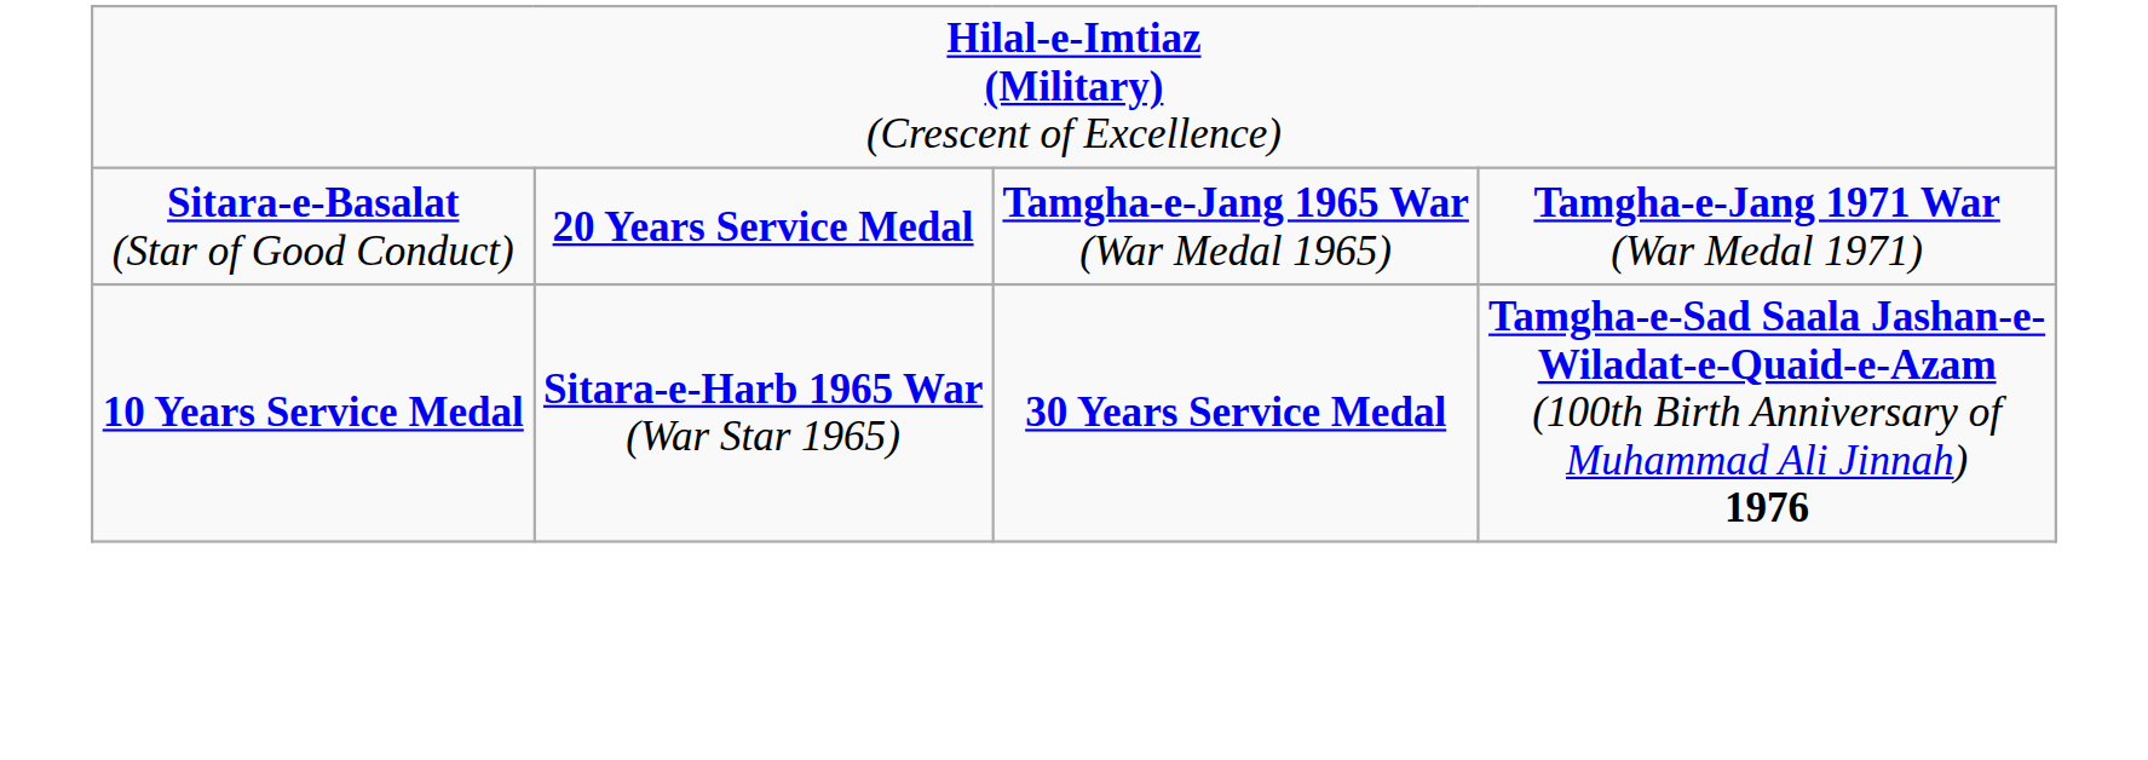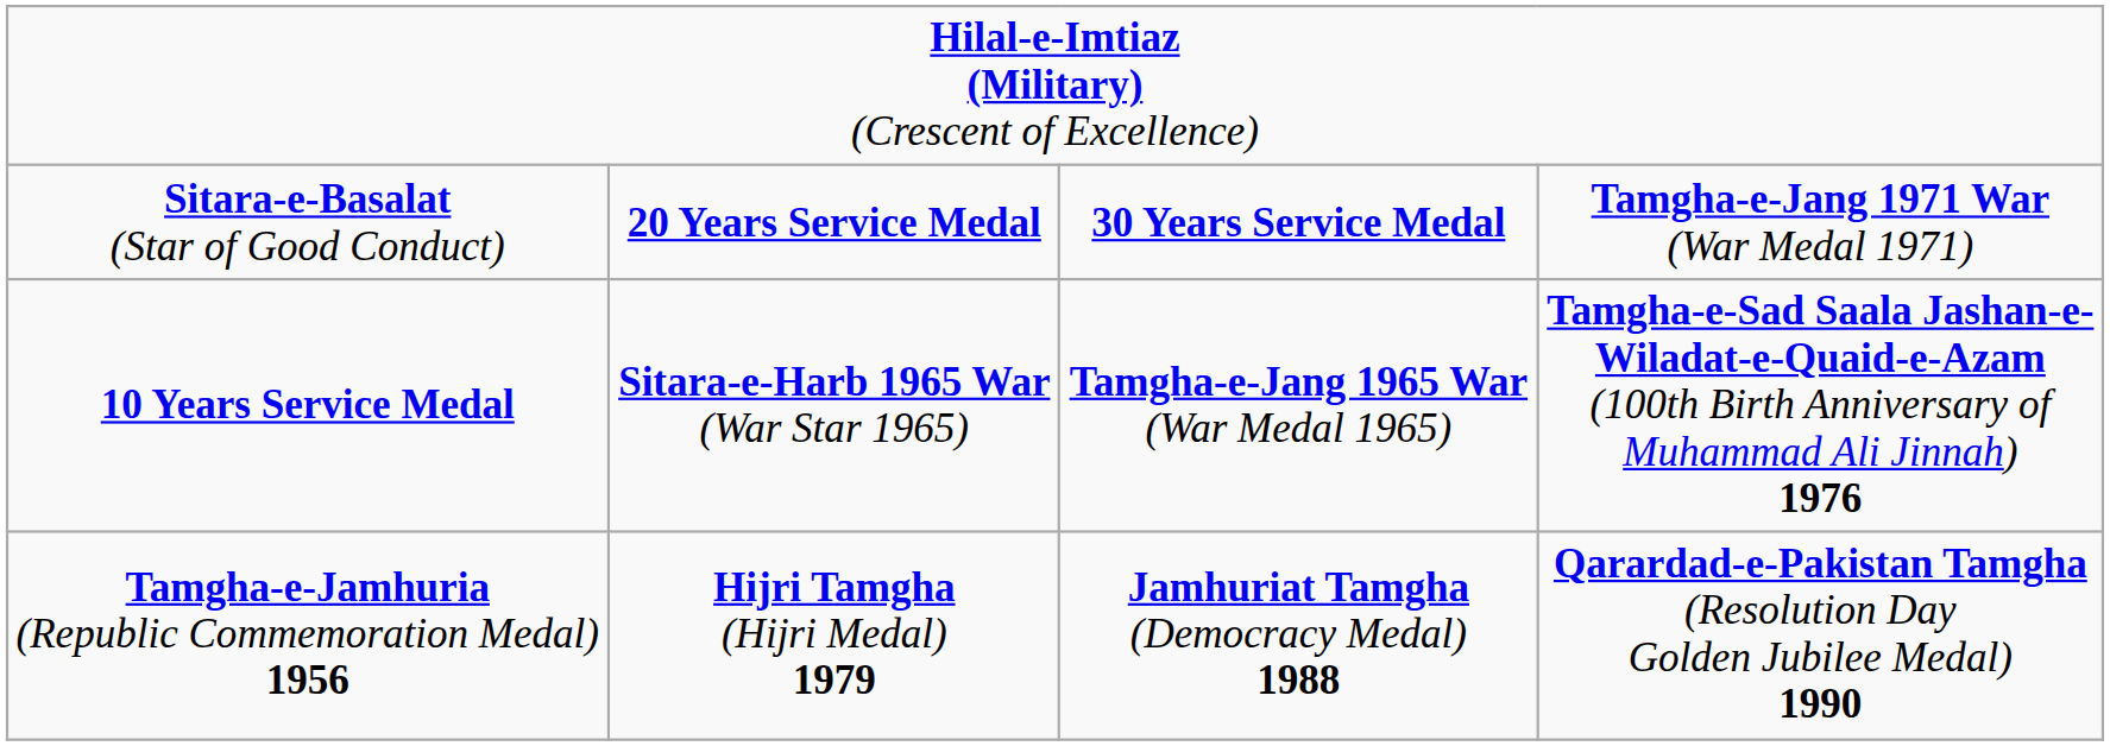Sitara-e-Basalat (Star of Good Conduct) | column 3: Tamgha-e-Jang 1965 War (War Medal 1965) -> 30 Years Service Medal
10 Years Service Medal | column 3: 30 Years Service Medal -> Tamgha-e-Jang 1965 War (War Medal 1965)
+ row: Tamgha-e-Jamhuria (Republic Commemoration Medal) 1956 | Hijri Tamgha (Hijri Medal) 1979 | Jamhuriat Tamgha (Democracy Medal) 1988 | Qarardad-e-Pakistan Tamgha (Resolution Day Golden Jubilee Medal) 1990
